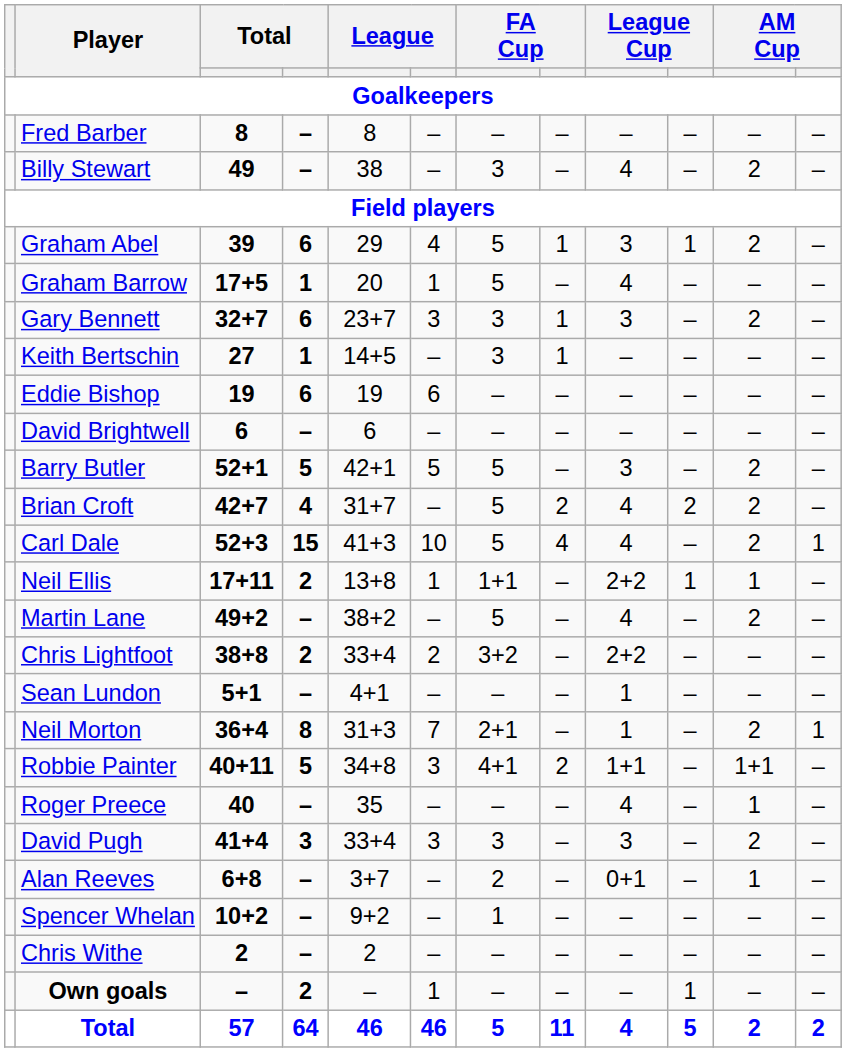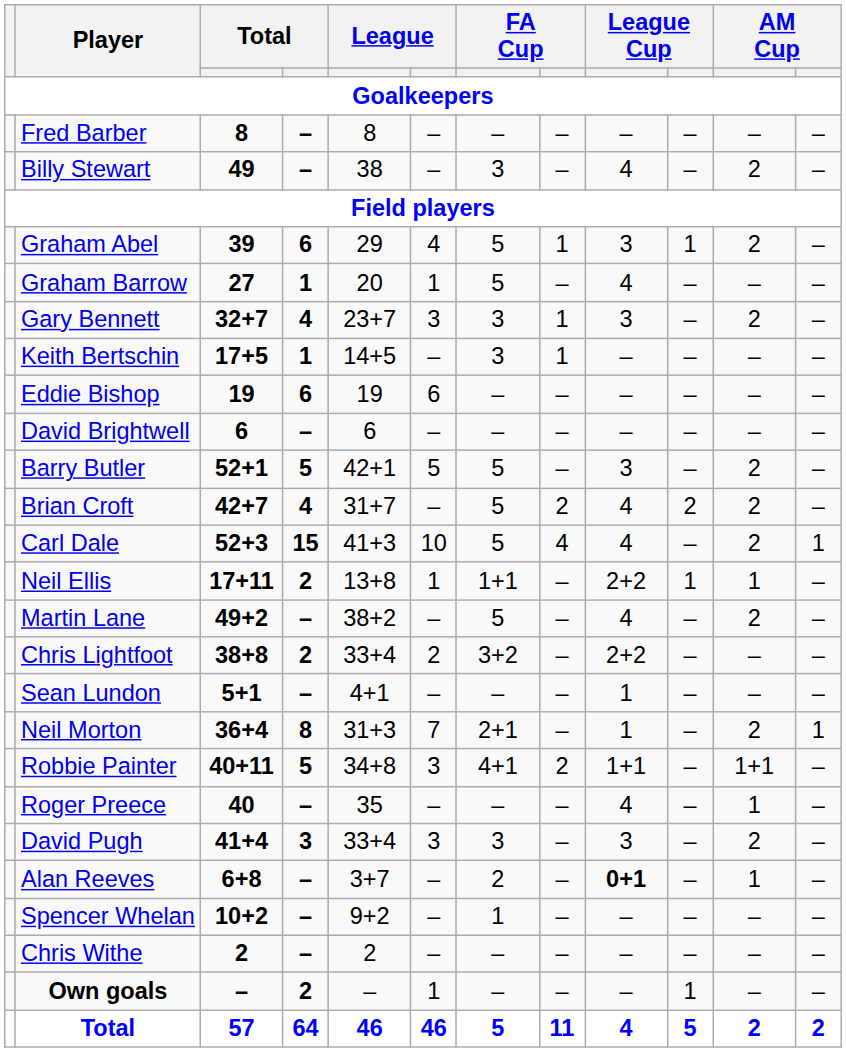Graham Barrow | column 3: 17+5 -> 27
Gary Bennett | column 4: 6 -> 4
Keith Bertschin | column 3: 27 -> 17+5
Alan Reeves | column 9: normal -> bold
